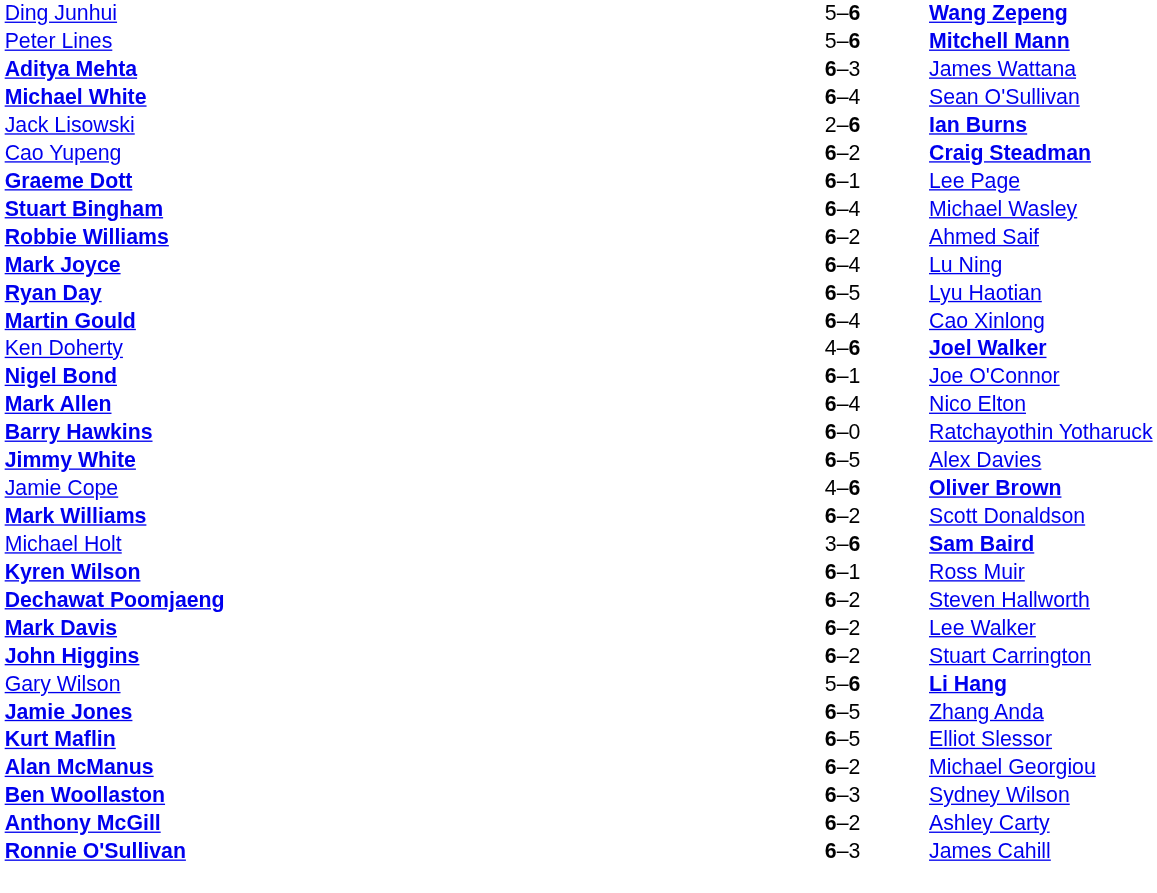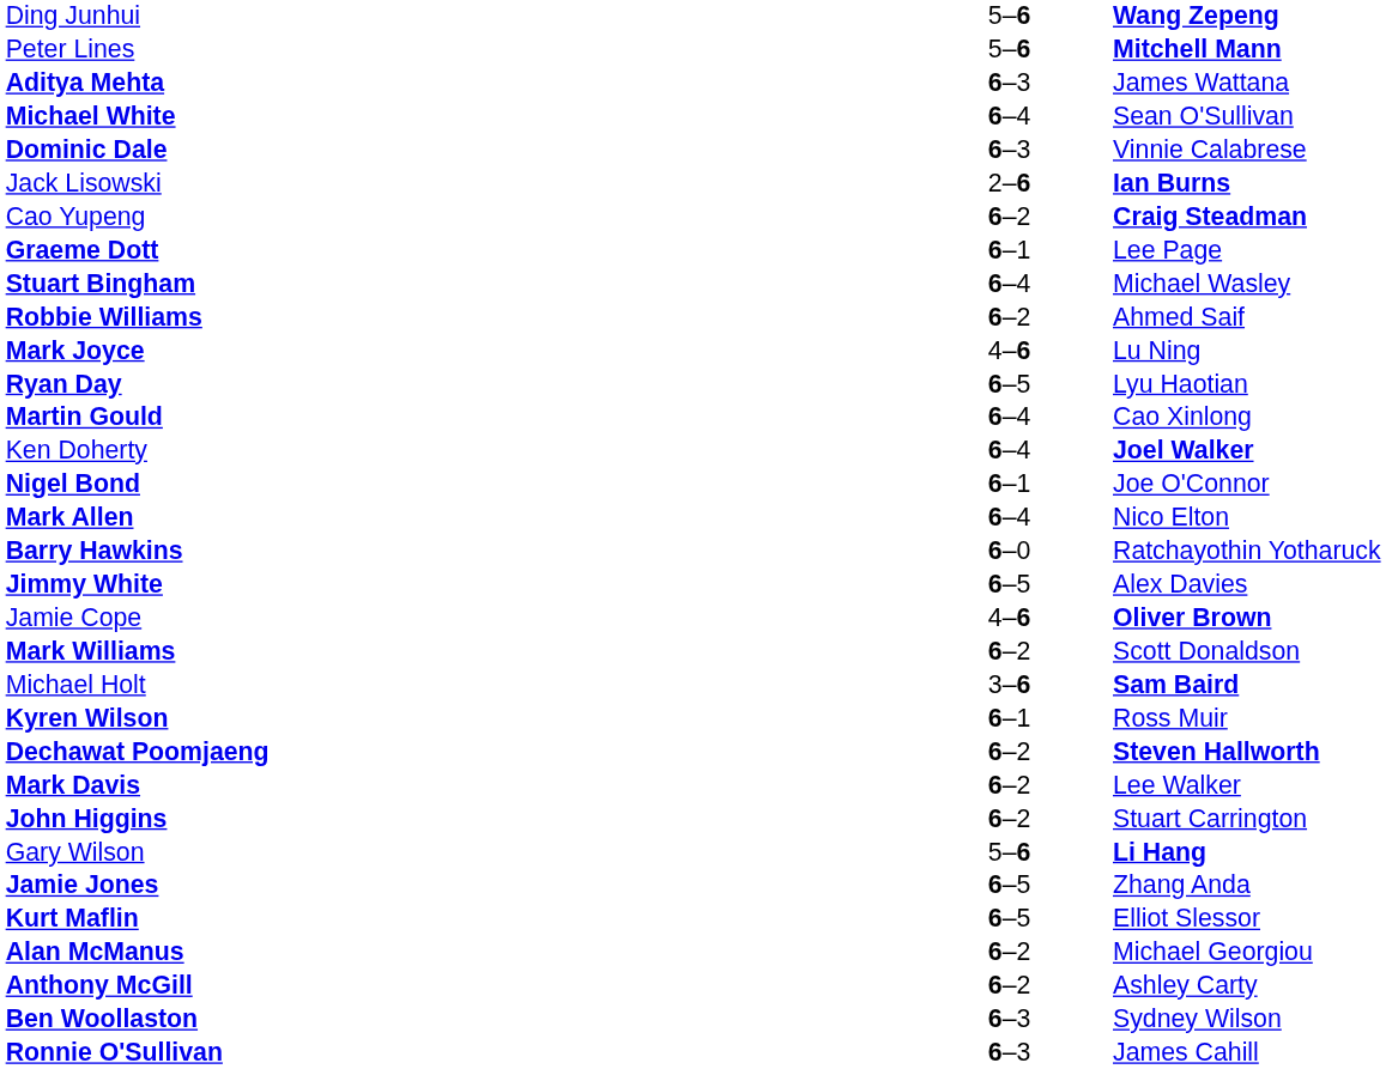+ row: Dominic Dale | 6–3 | Vinnie Calabrese
Mark Joyce | column 2: 6–4 -> 4–6
Ken Doherty | column 2: 4–6 -> 6–4
Dechawat Poomjaeng | column 3: normal -> bold
rows swapped: Anthony McGill <-> Ben Woollaston
